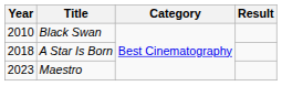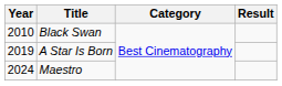A Star Is Born | Year: 2018 -> 2019
Maestro | Year: 2023 -> 2024
